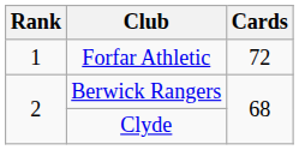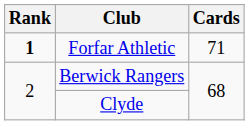Forfar Athletic | Rank: normal -> bold
Forfar Athletic | Cards: 72 -> 71
